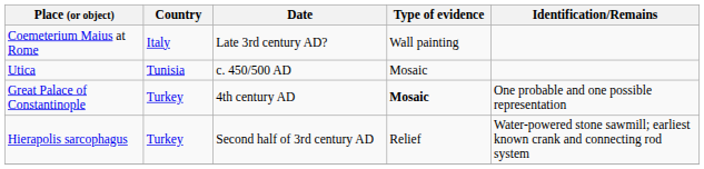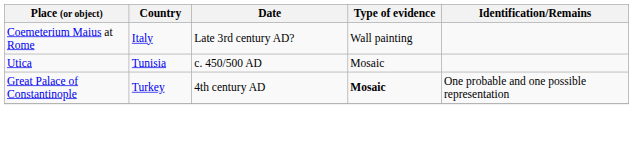- row: Hierapolis sarcophagus | Turkey | Second half of 3rd century AD | Relief | Water-powered stone sawmill; earliest known crank and connecting rod system
